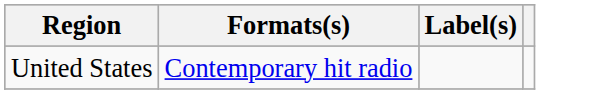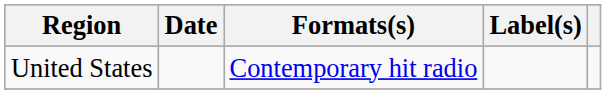+ column: Date
